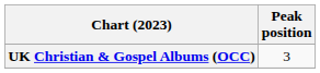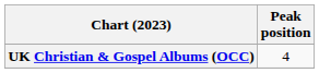UK Christian & Gospel Albums (OCC) | Peak position: 3 -> 4
